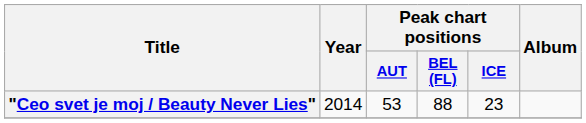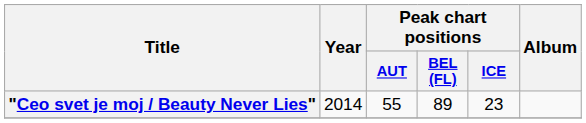"Ceo svet je moj / Beauty Never Lies" | Peak chart positions / AUT: 53 -> 55
"Ceo svet je moj / Beauty Never Lies" | Peak chart positions / BEL (FL): 88 -> 89
